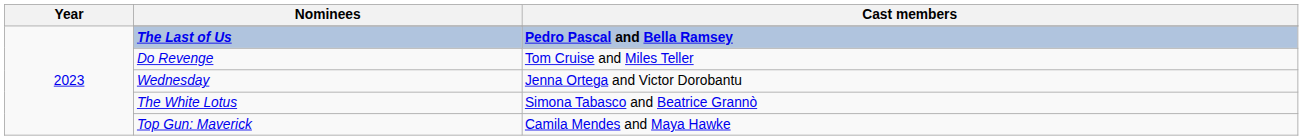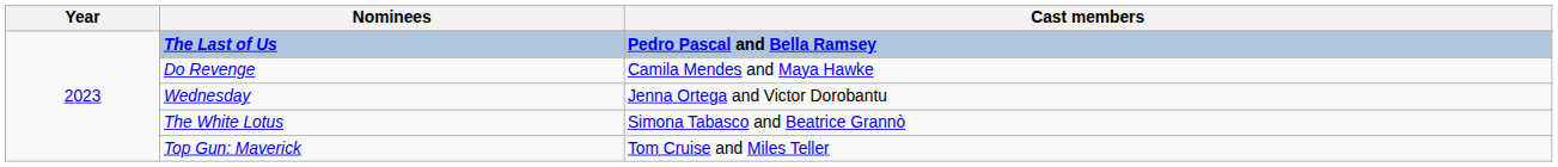Do Revenge | Cast members: Tom Cruise and Miles Teller -> Camila Mendes and Maya Hawke
Top Gun: Maverick | Cast members: Camila Mendes and Maya Hawke -> Tom Cruise and Miles Teller
